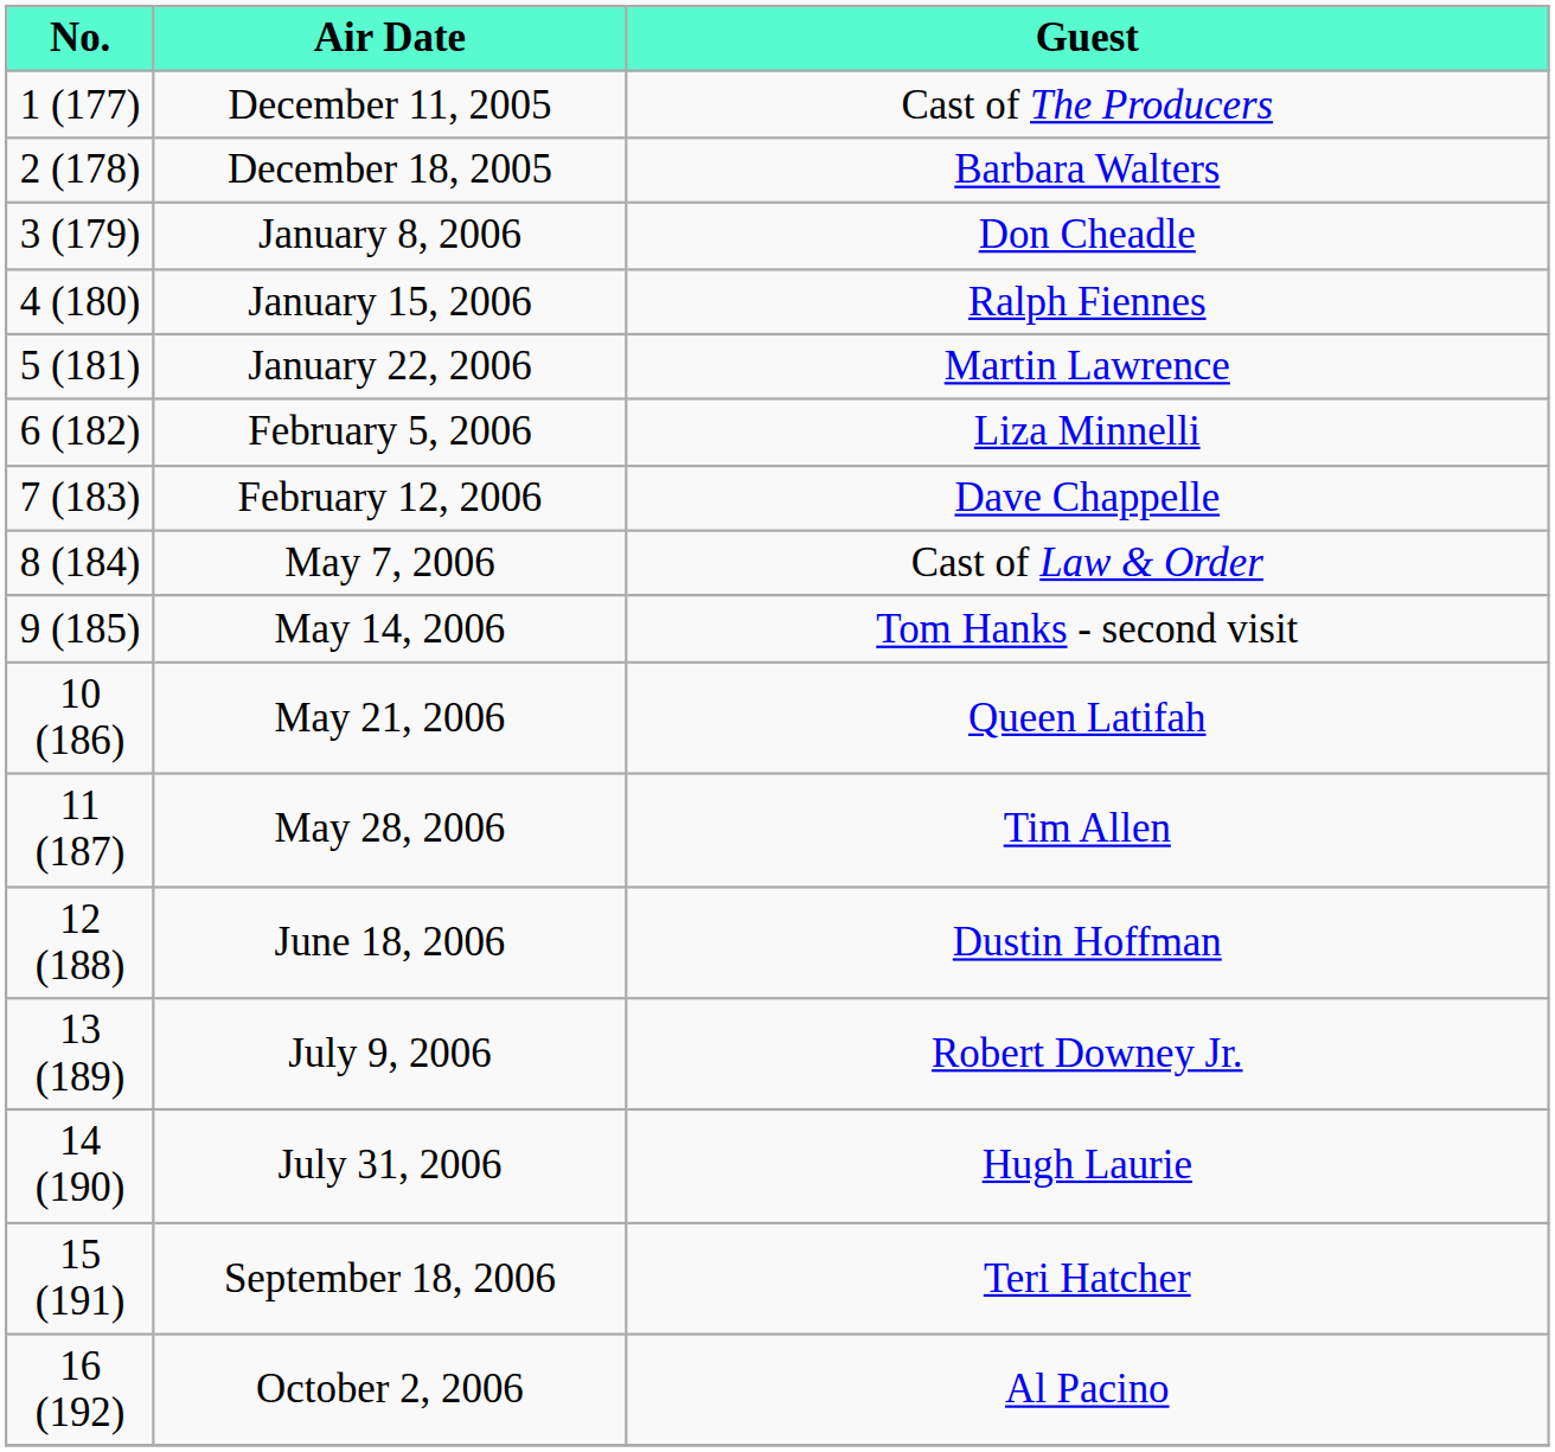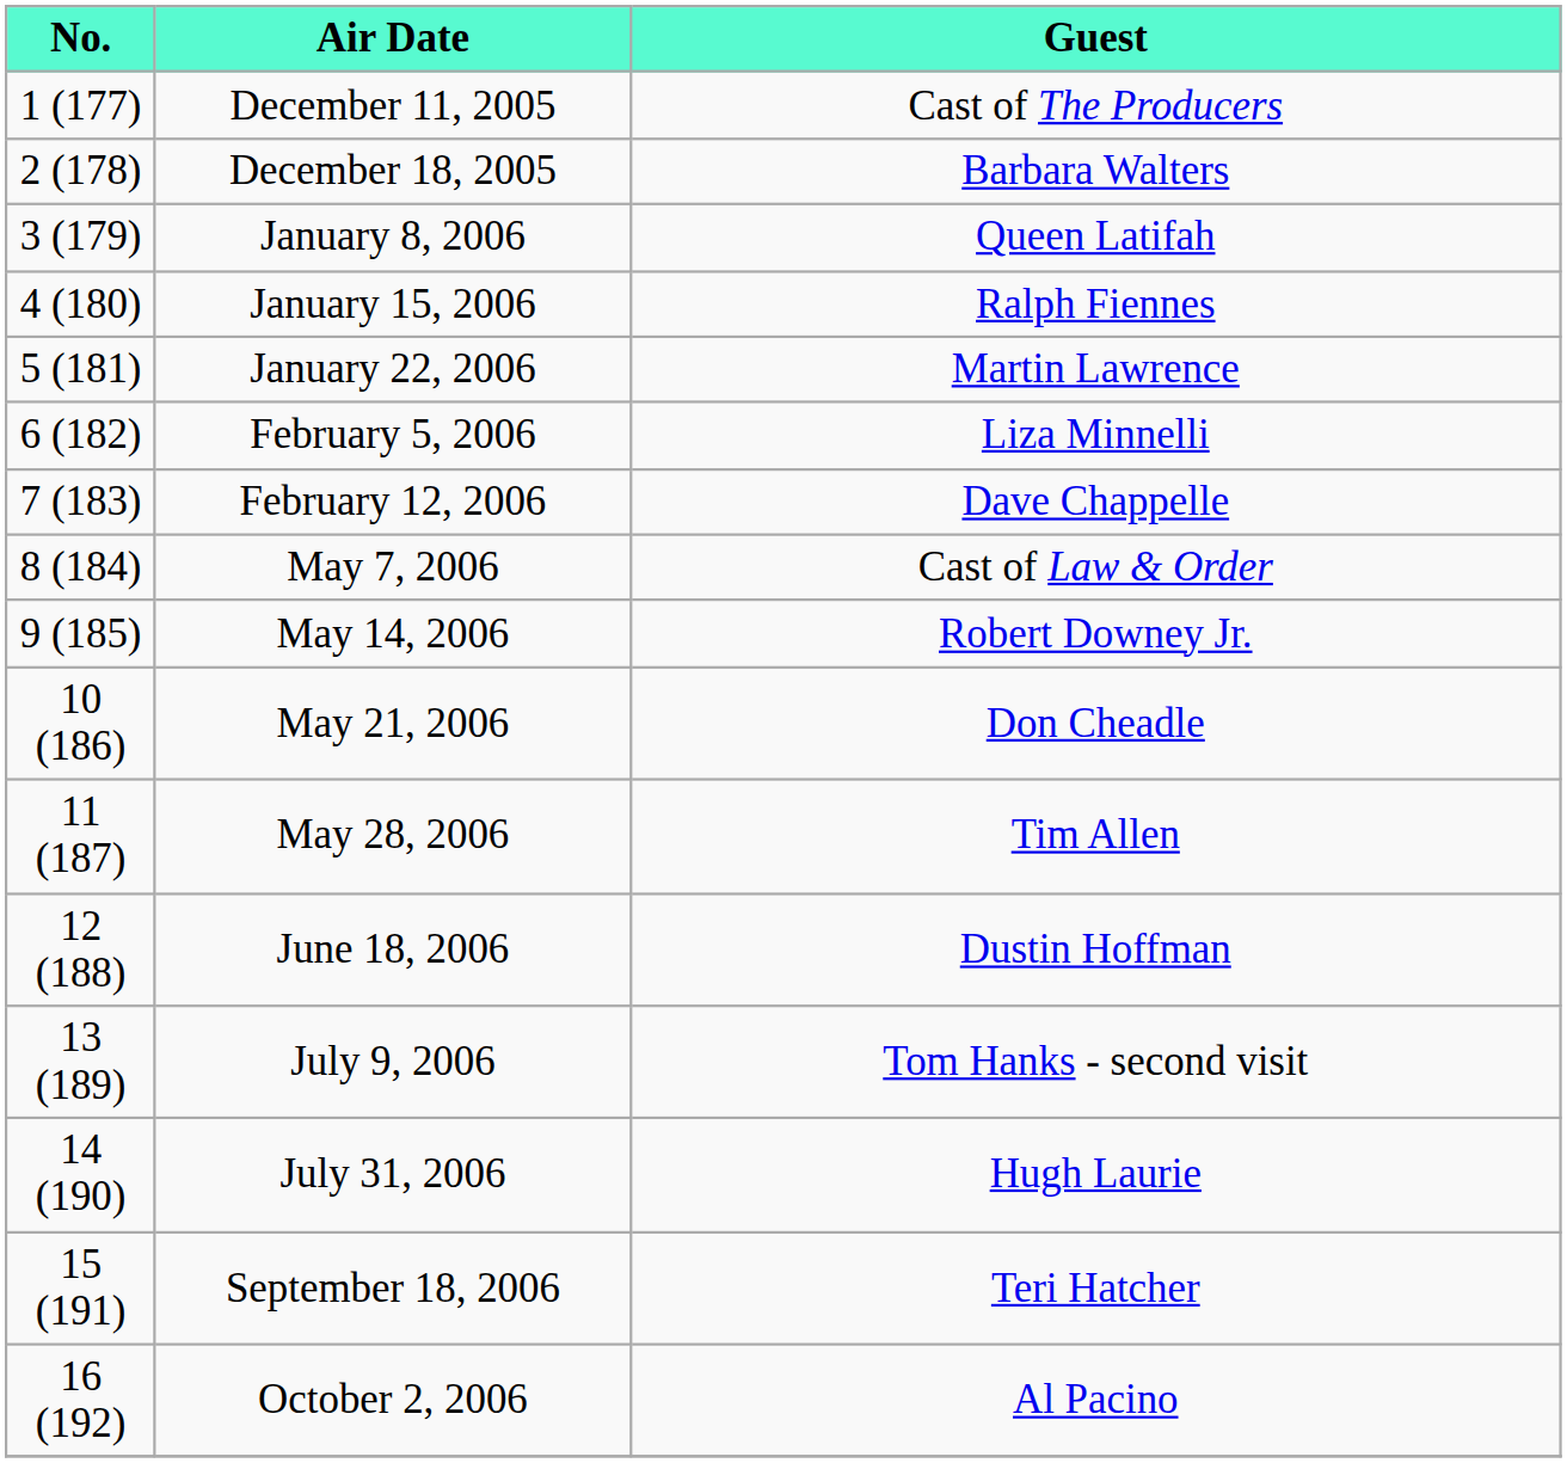January 8, 2006 | Guest: Don Cheadle -> Queen Latifah
May 14, 2006 | Guest: Tom Hanks - second visit -> Robert Downey Jr.
May 21, 2006 | Guest: Queen Latifah -> Don Cheadle
July 9, 2006 | Guest: Robert Downey Jr. -> Tom Hanks - second visit
